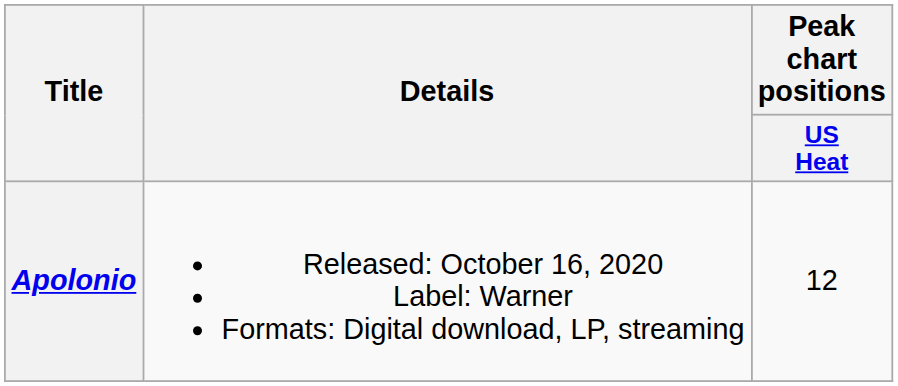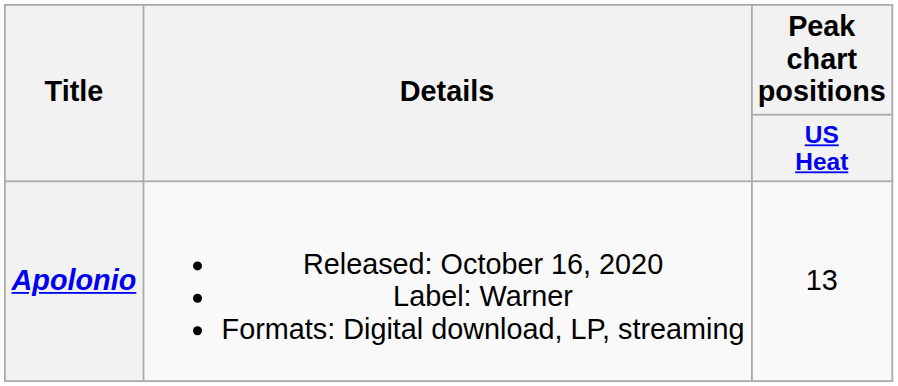Apolonio | Peak chart positions / US Heat: 12 -> 13
